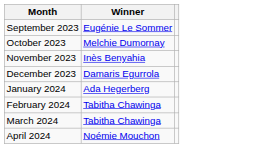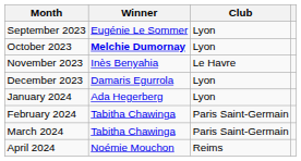+ column: Club | Lyon | Lyon | Le Havre | Lyon | Lyon | Paris Saint-Germain | Paris Saint-Germain | Reims
October 2023 | Winner: normal -> bold
